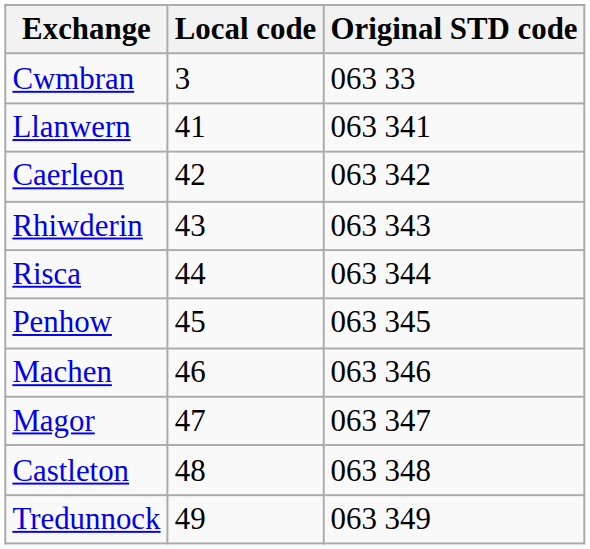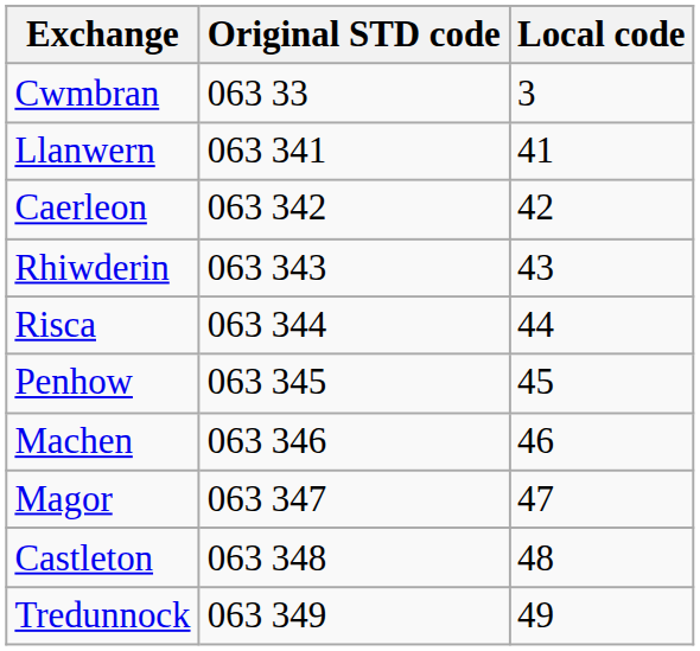columns swapped: Local code <-> Original STD code
